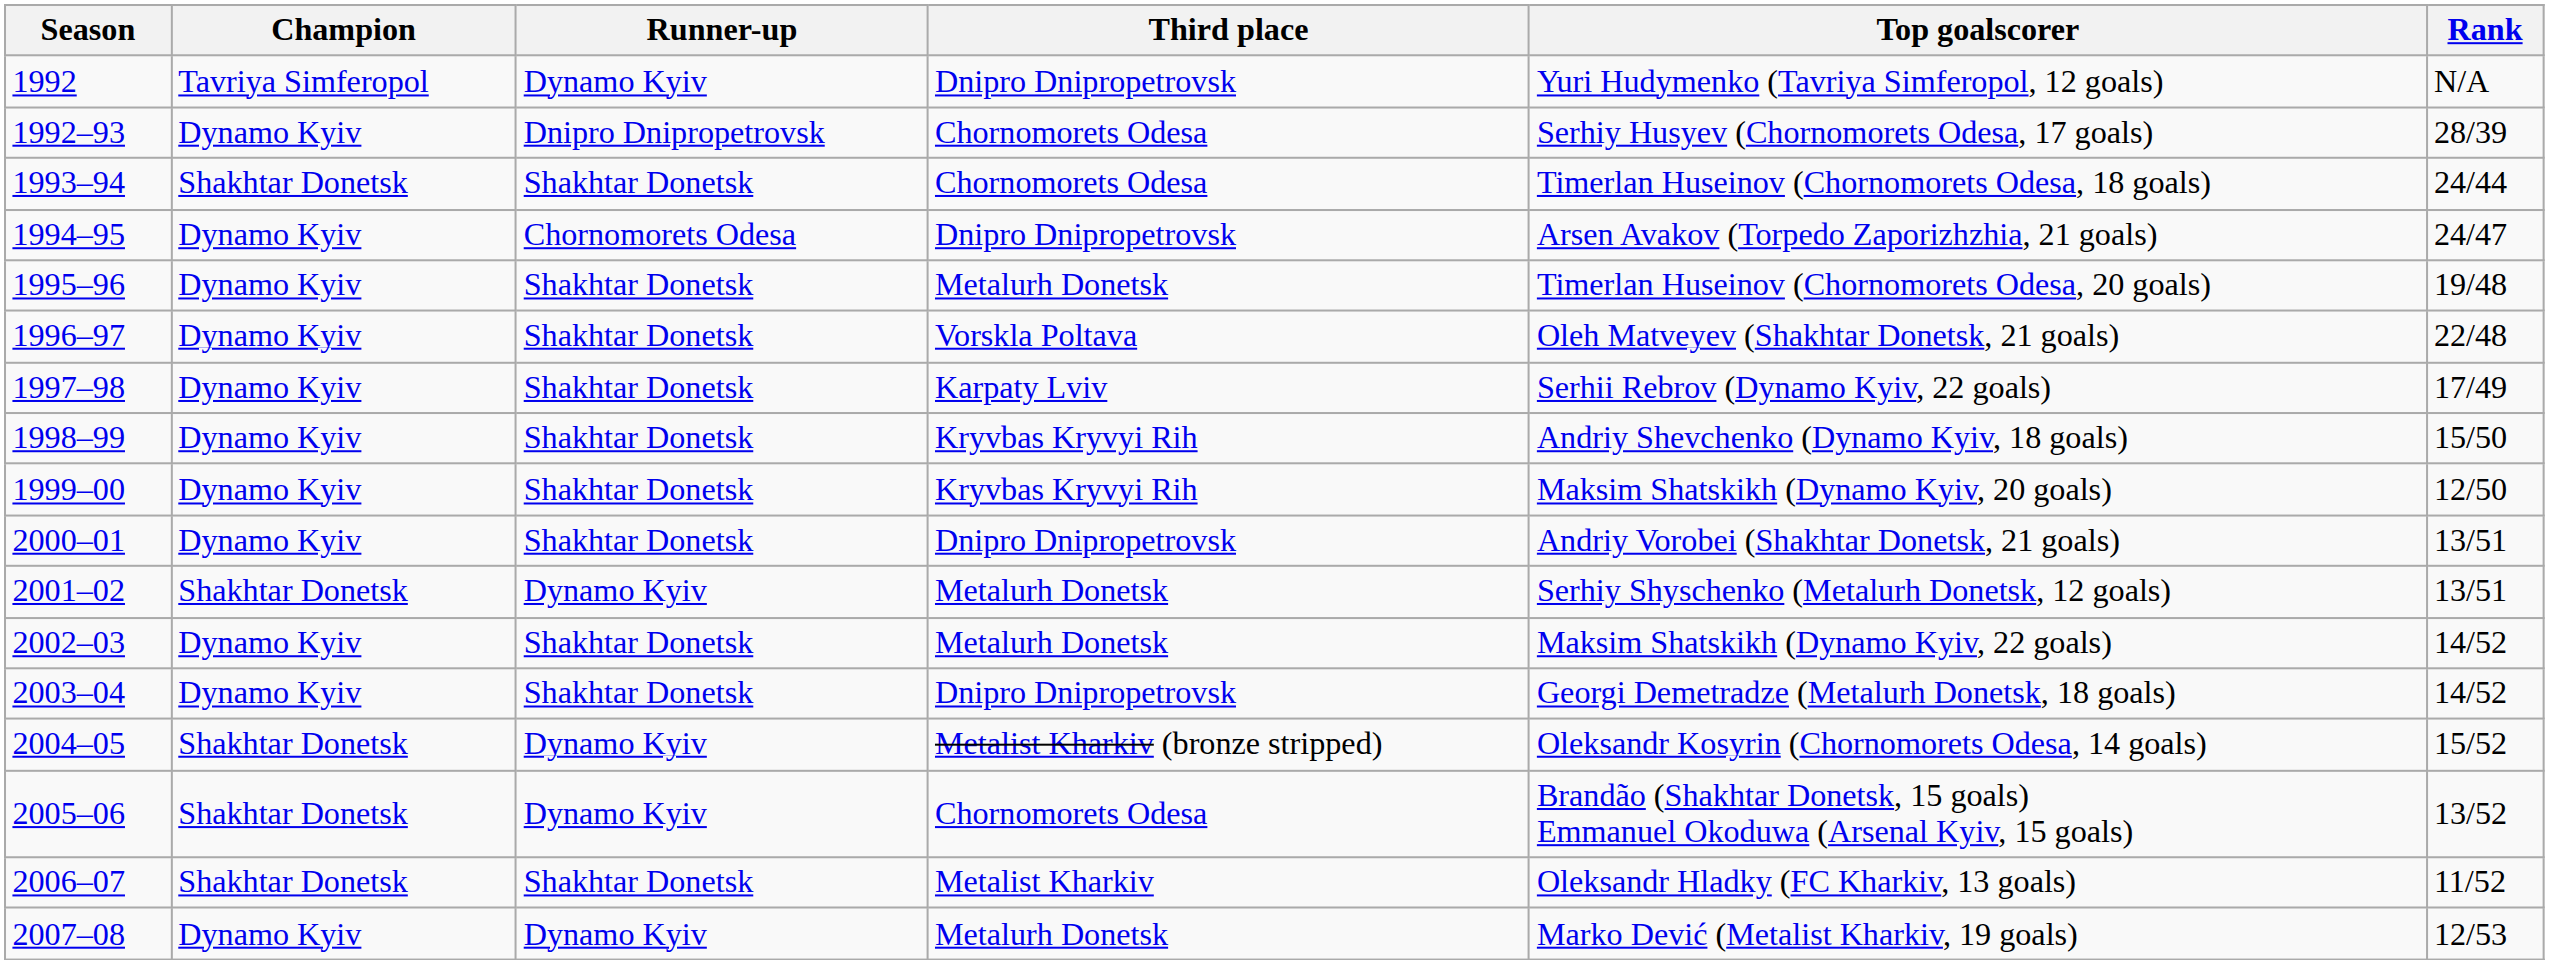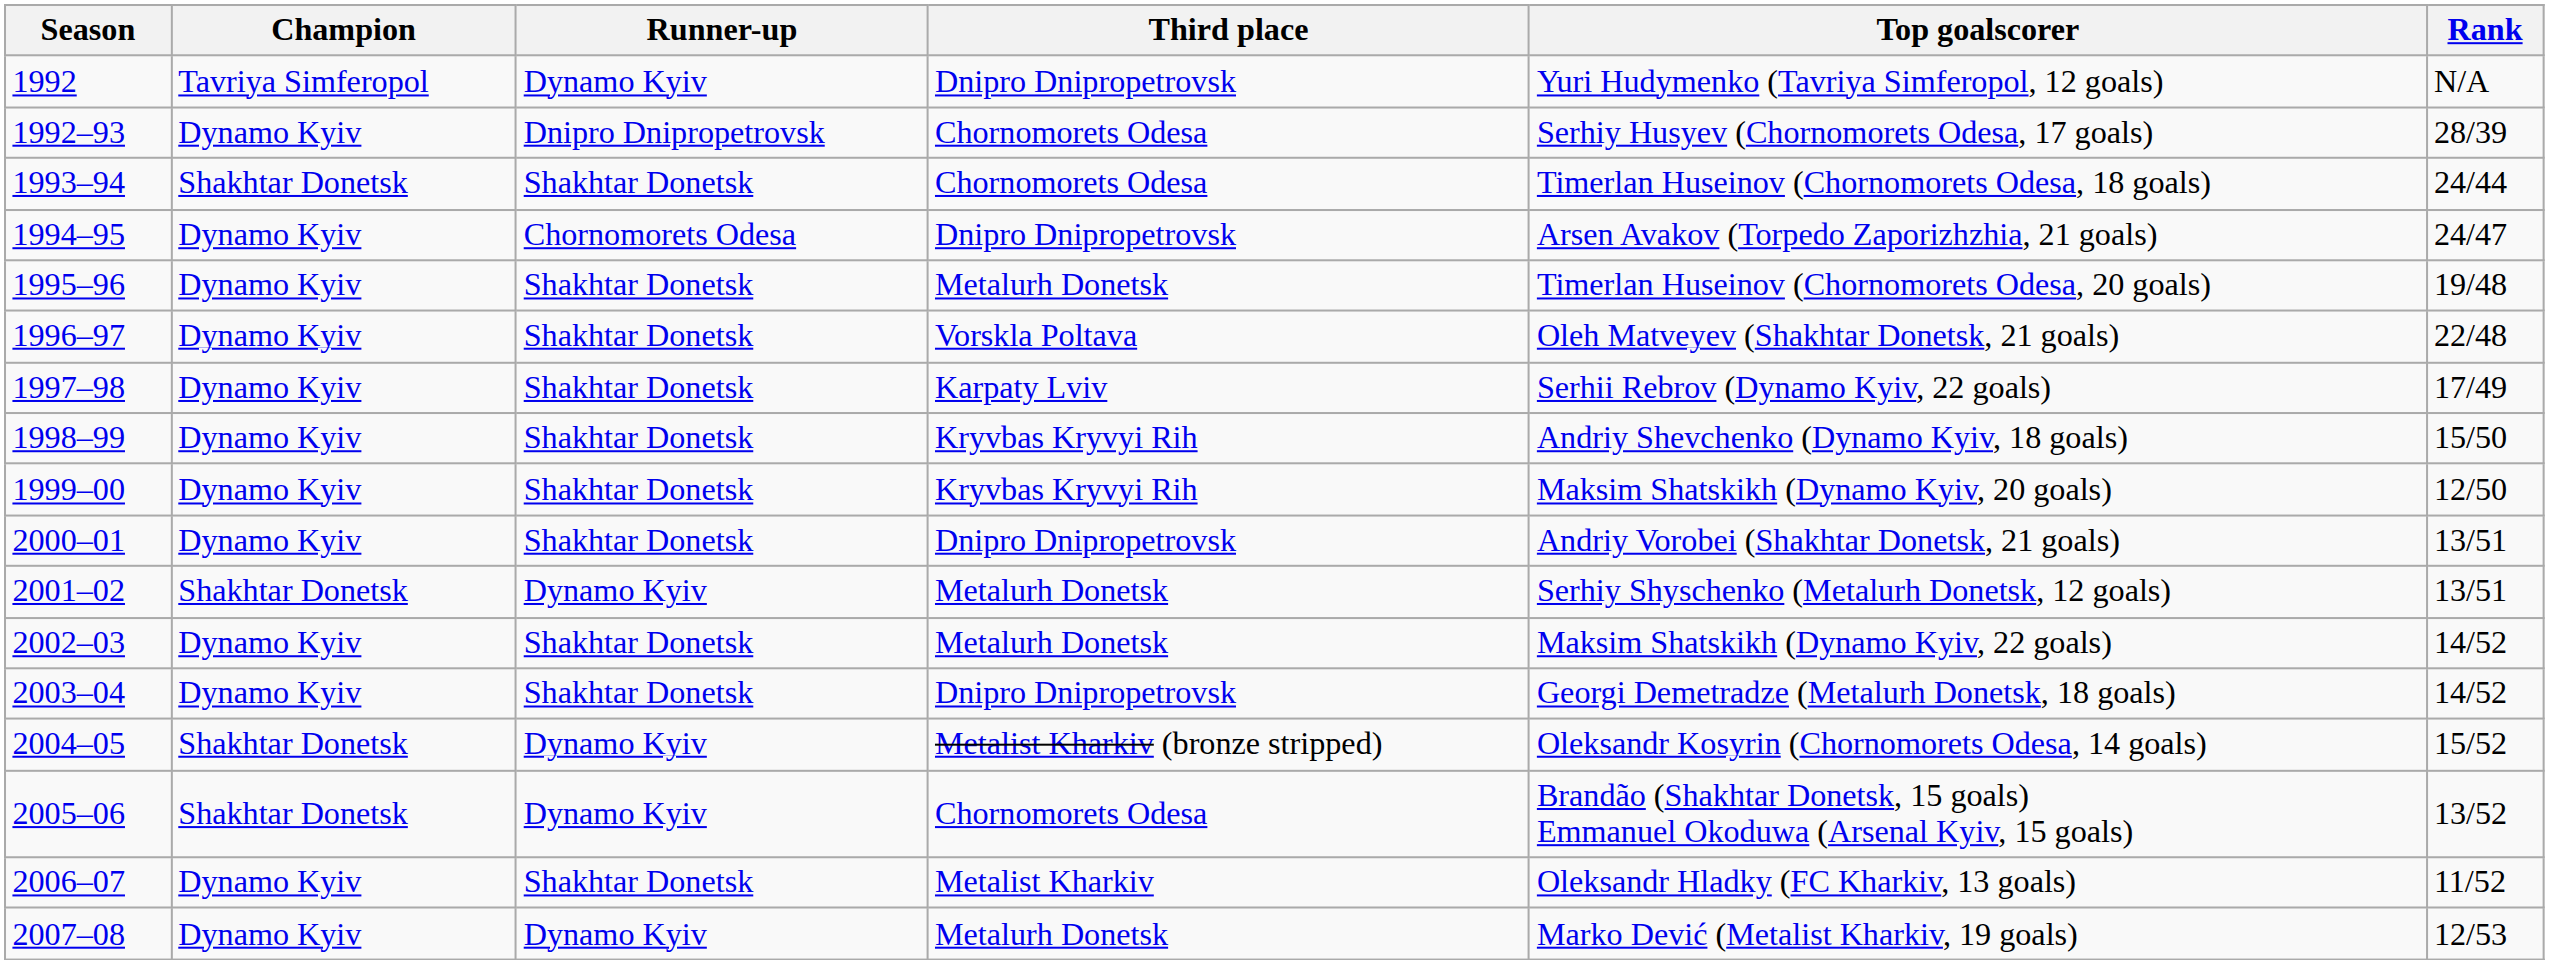2006–07 | Champion: Shakhtar Donetsk -> Dynamo Kyiv
